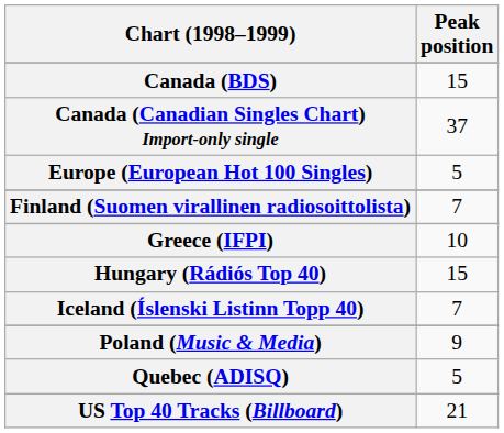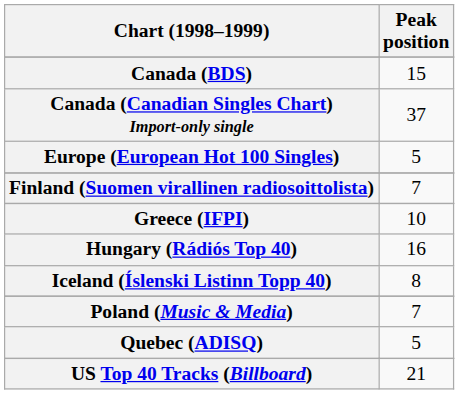Hungary (Rádiós Top 40) | Peak position: 15 -> 16
Iceland (Íslenski Listinn Topp 40) | Peak position: 7 -> 8
Poland (Music & Media) | Peak position: 9 -> 7
